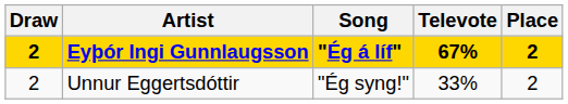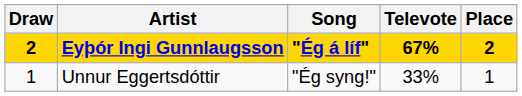Unnur Eggertsdóttir | Draw: 2 -> 1
Unnur Eggertsdóttir | Place: 2 -> 1
